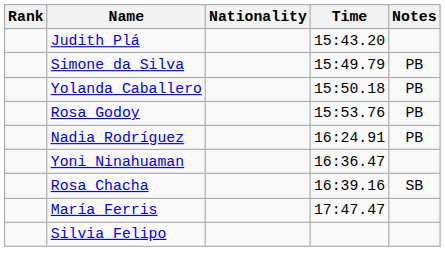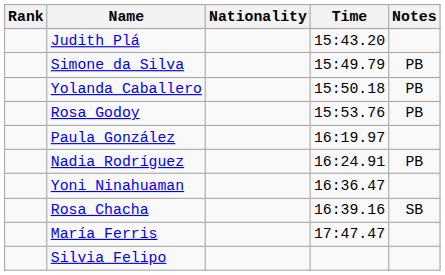+ row: Paula González | 16:19.97
